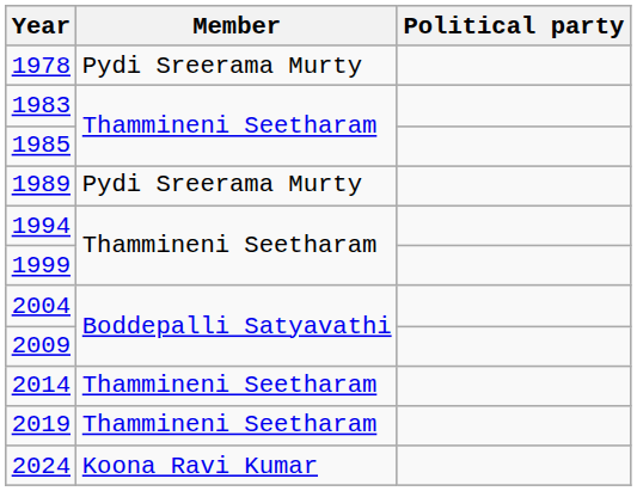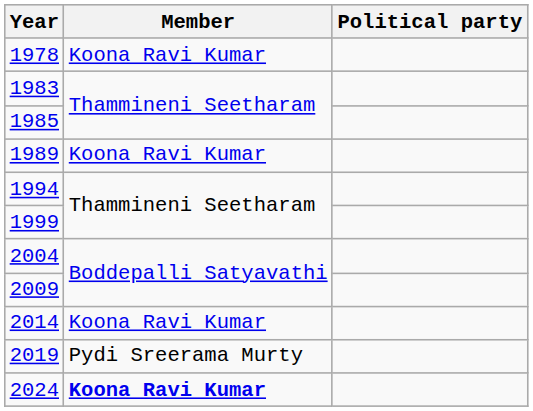1978 | Member: Pydi Sreerama Murty -> Koona Ravi Kumar
1989 | Member: Pydi Sreerama Murty -> Koona Ravi Kumar
2014 | Member: Thammineni Seetharam -> Koona Ravi Kumar
2019 | Member: Thammineni Seetharam -> Pydi Sreerama Murty
2024 | Member: normal -> bold
